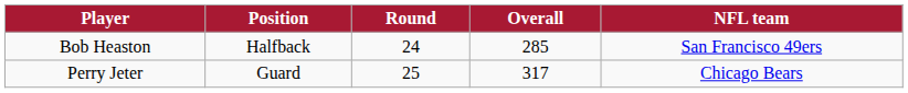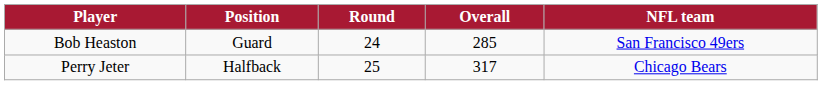Bob Heaston | Position: Halfback -> Guard
Perry Jeter | Position: Guard -> Halfback
